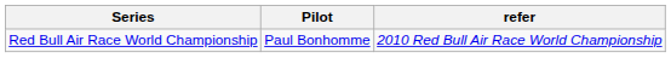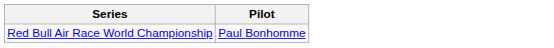- column: refer | 2010 Red Bull Air Race World Championship
